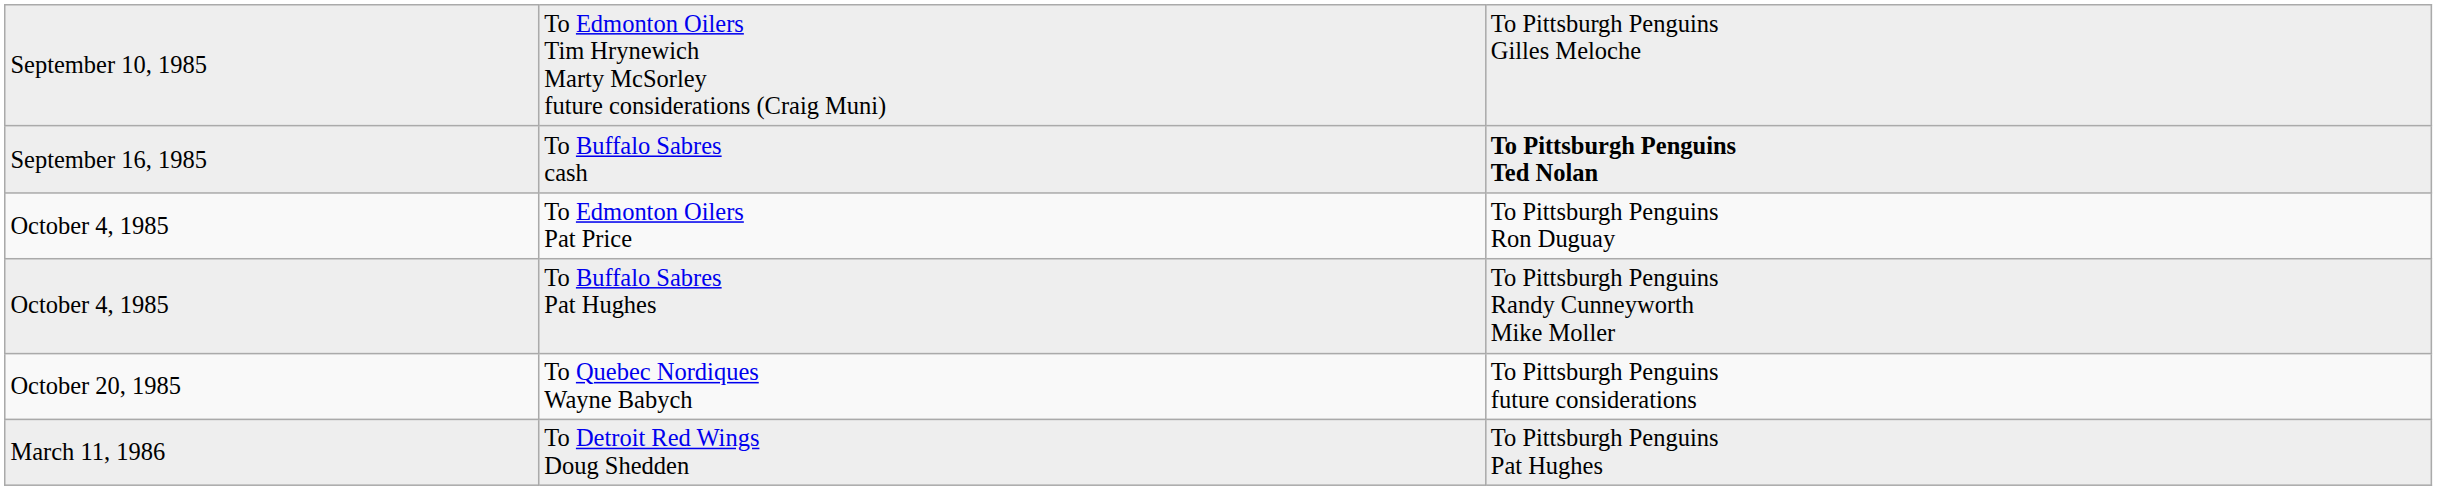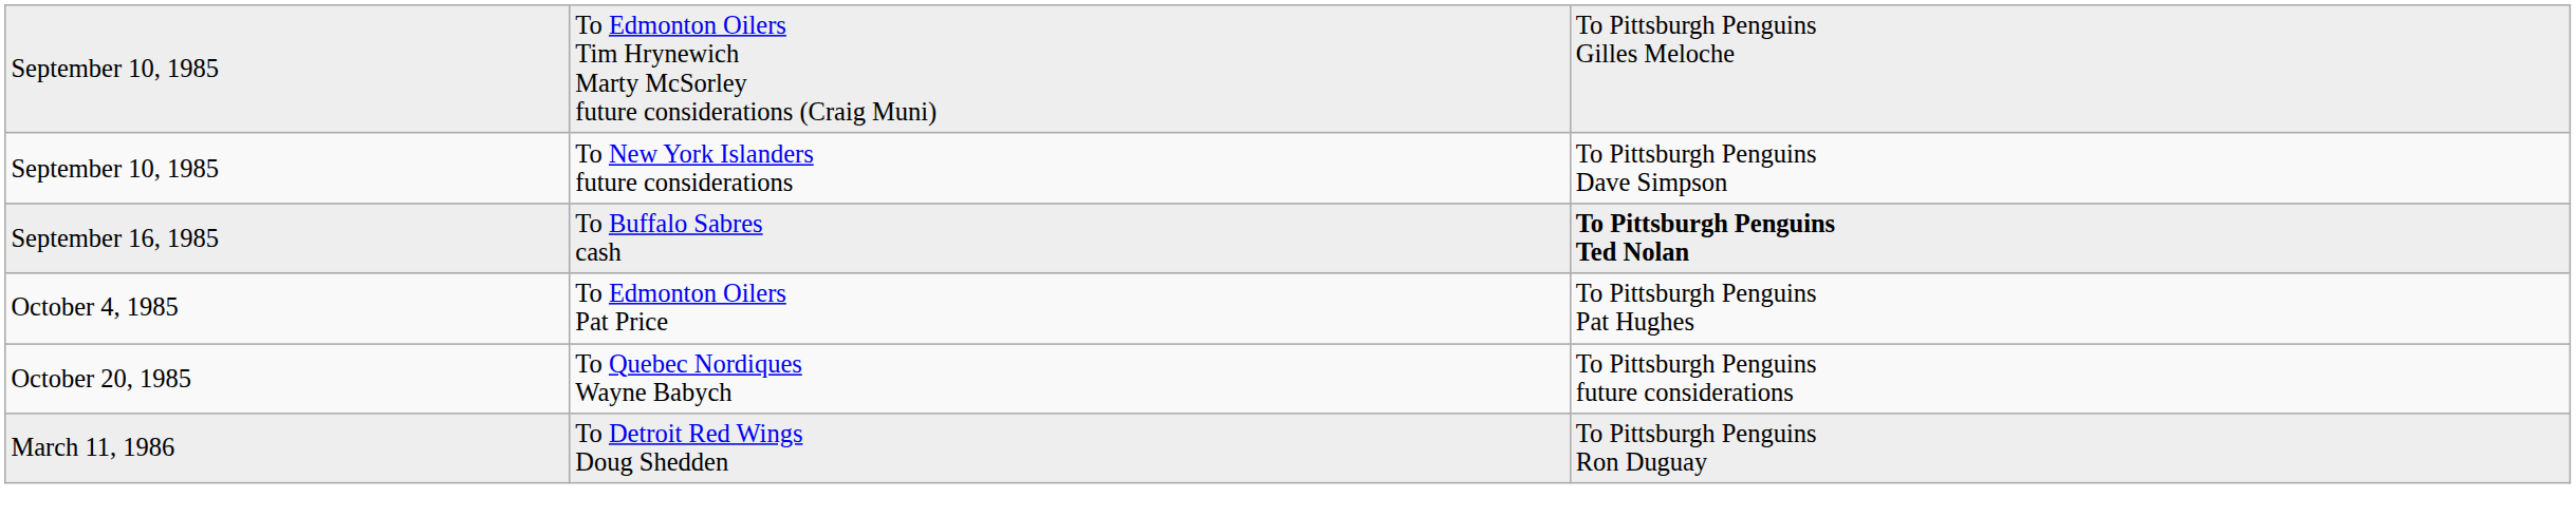+ row: September 10, 1985 | To New York Islanders future considerations | To Pittsburgh Penguins Dave Simpson
To Edmonton Oilers Pat Price | column 3: To Pittsburgh Penguins Ron Duguay -> To Pittsburgh Penguins Pat Hughes
- row: October 4, 1985 | To Buffalo Sabres Pat Hughes | To Pittsburgh Penguins Randy Cunneyworth Mike Moller
To Detroit Red Wings Doug Shedden | column 3: To Pittsburgh Penguins Pat Hughes -> To Pittsburgh Penguins Ron Duguay
